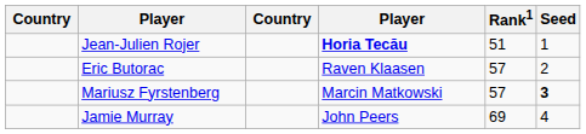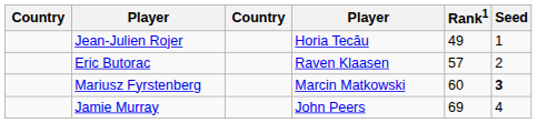Jean-Julien Rojer | column 4: bold -> normal
Jean-Julien Rojer | Rank1: 51 -> 49
Mariusz Fyrstenberg | Rank1: 57 -> 60
